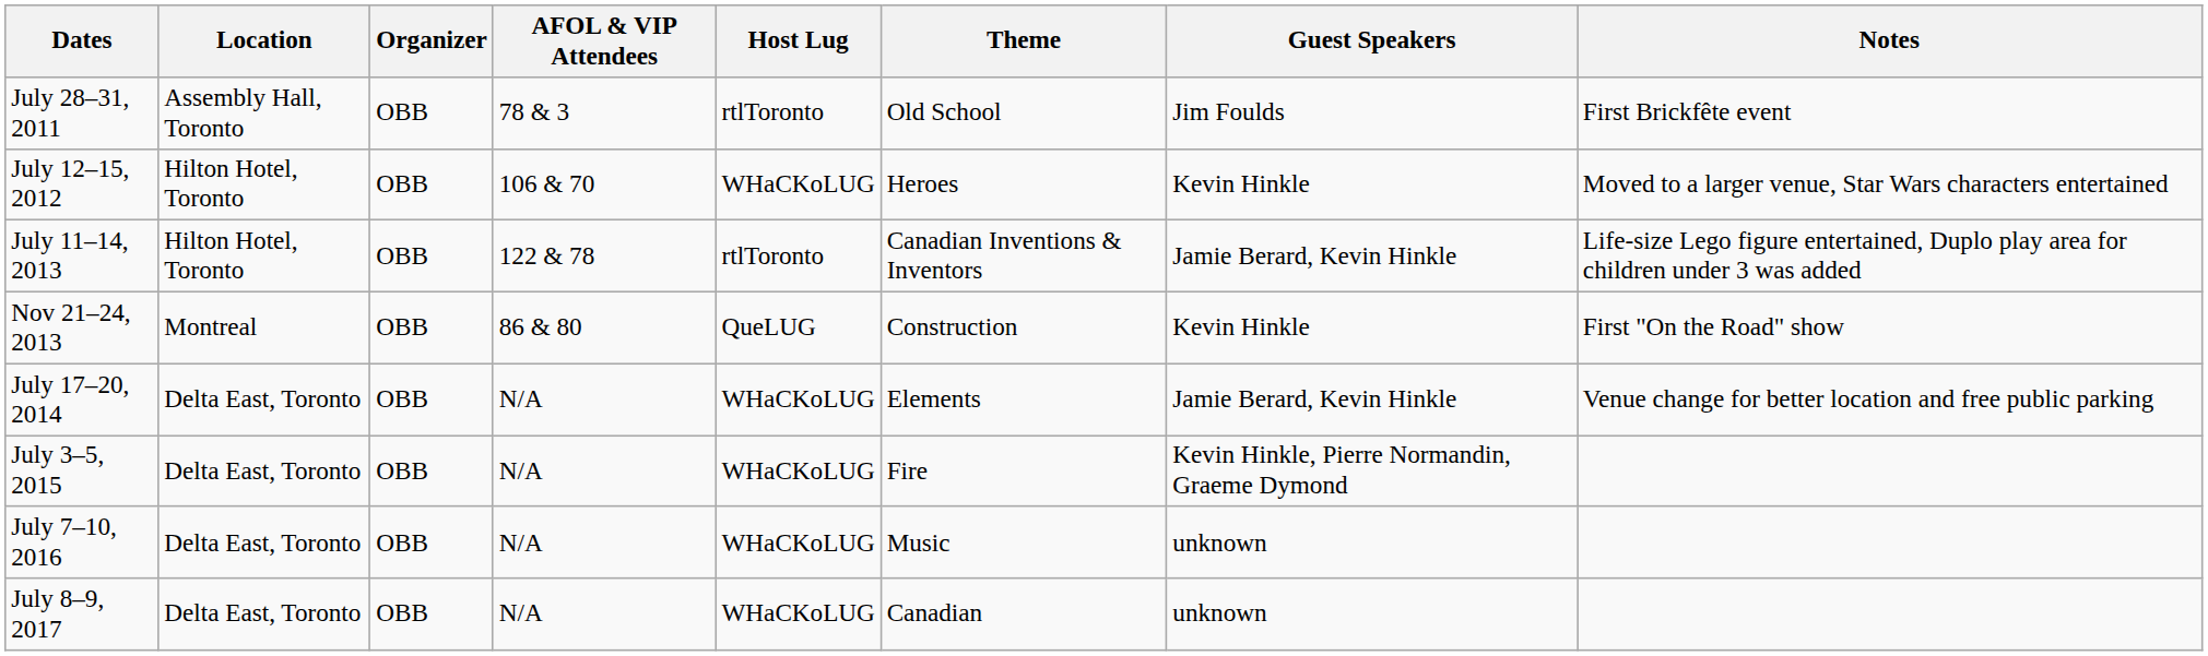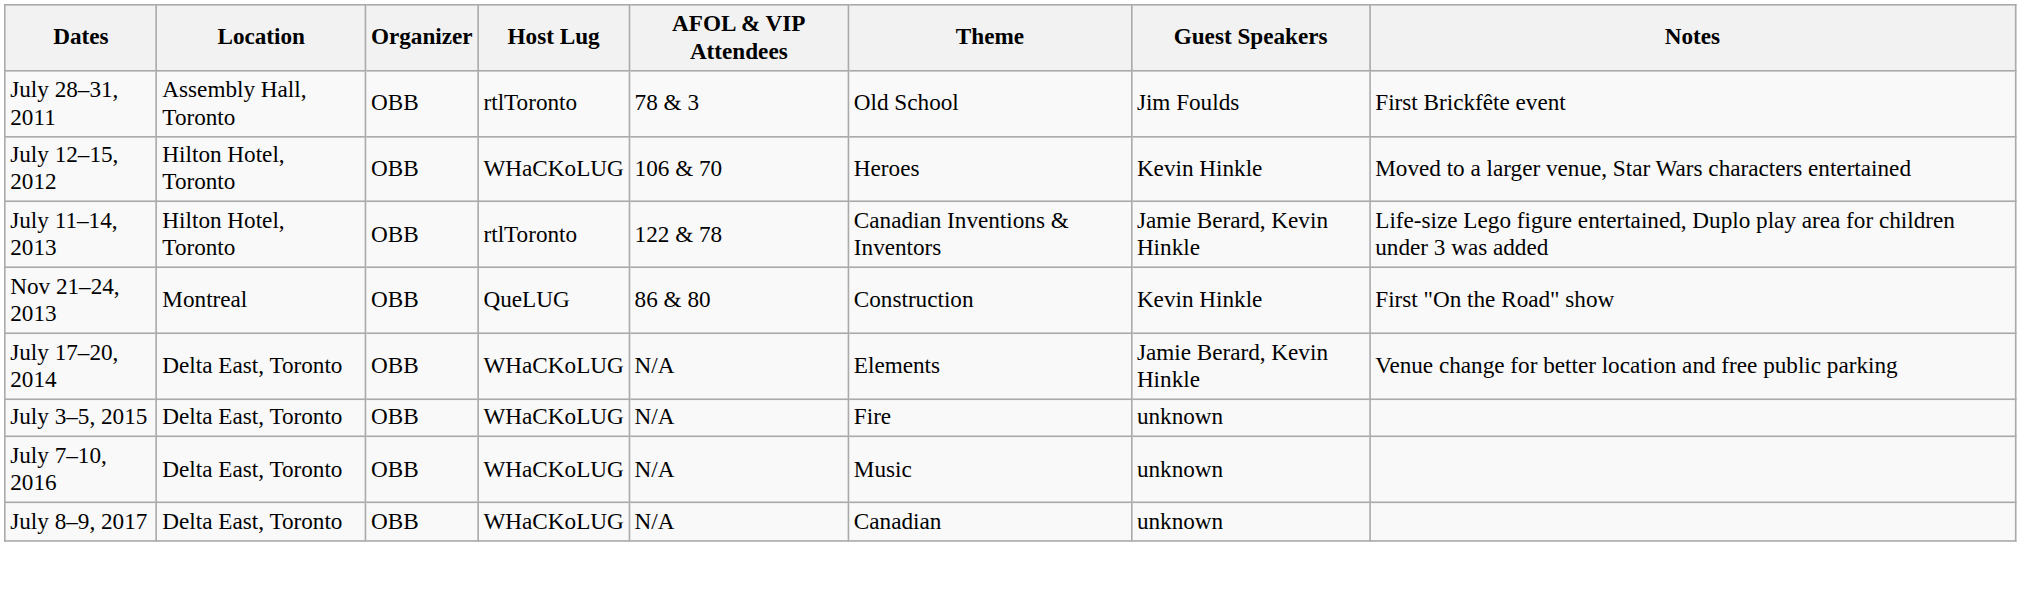columns swapped: Host Lug <-> AFOL & VIP Attendees
July 3–5, 2015 | Guest Speakers: Kevin Hinkle, Pierre Normandin, Graeme Dymond -> unknown
